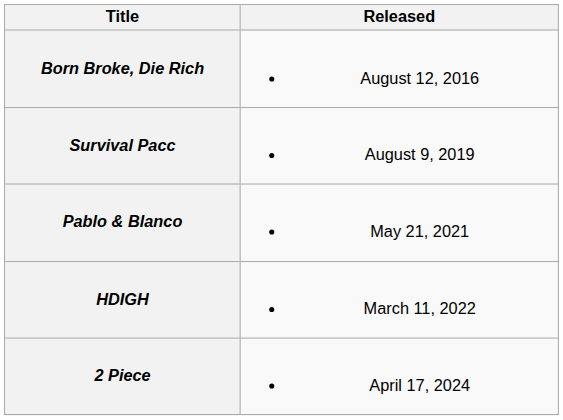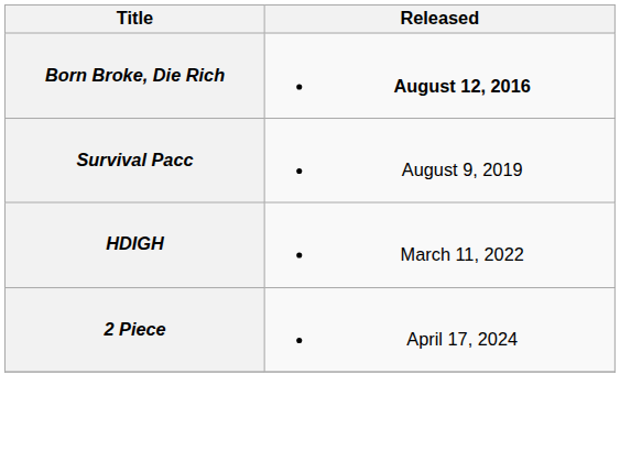Born Broke, Die Rich | Released: normal -> bold
- row: Pablo & Blanco | May 21, 2021
